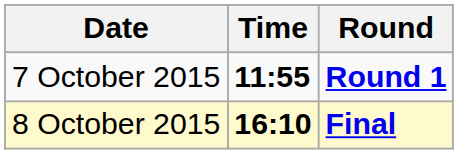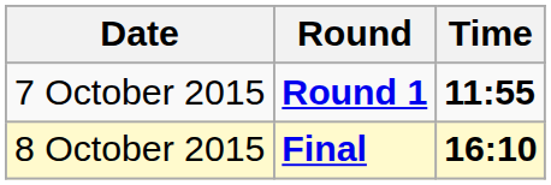columns swapped: Time <-> Round
